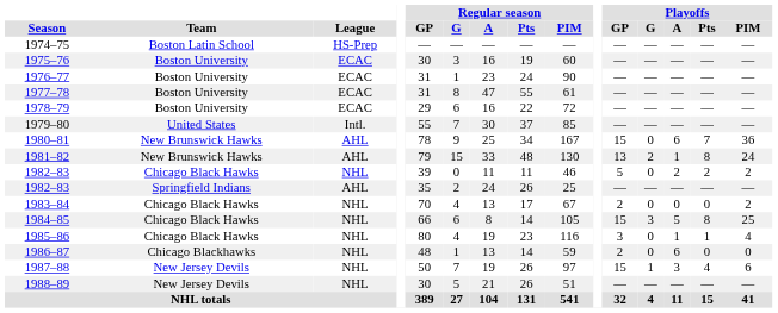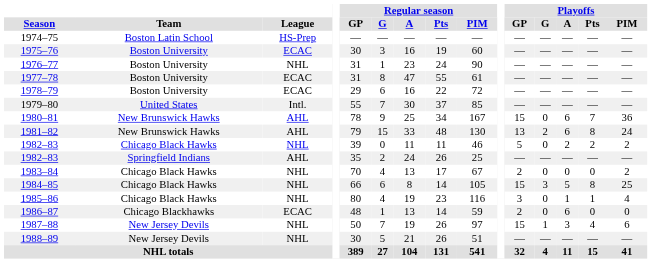1976–77 | League: ECAC -> NHL
1981–82 | Playoffs / A: 1 -> 6
1986–87 | League: NHL -> ECAC
